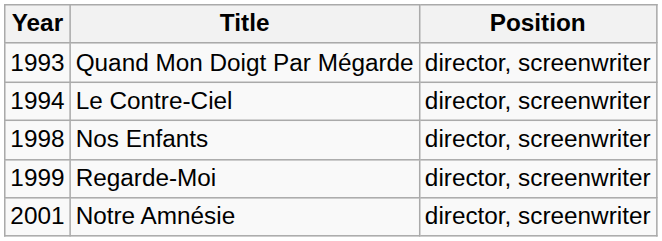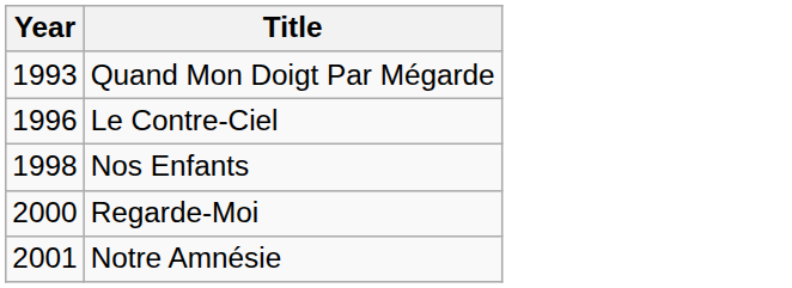- column: Position | director, screenwriter | director, screenwriter | director, screenwriter | director, screenwriter | director, screenwriter
Le Contre-Ciel | Year: 1994 -> 1996
Regarde-Moi | Year: 1999 -> 2000
